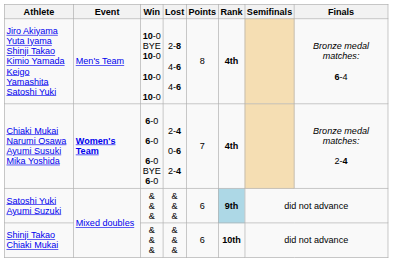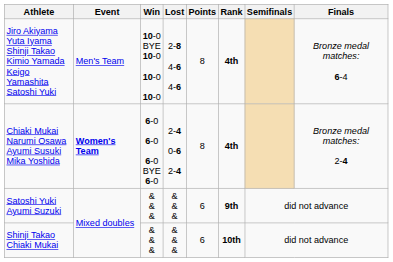Chiaki Mukai Narumi Osawa Ayumi Susuki Mika Yoshida | Points: 7 -> 8
Satoshi Yuki Ayumi Suzuki | Rank: lightblue background -> no background
